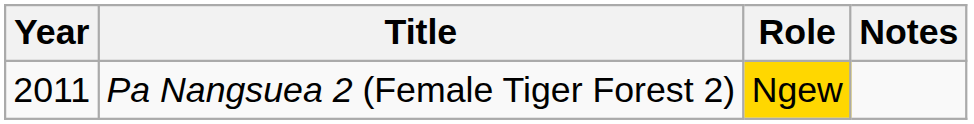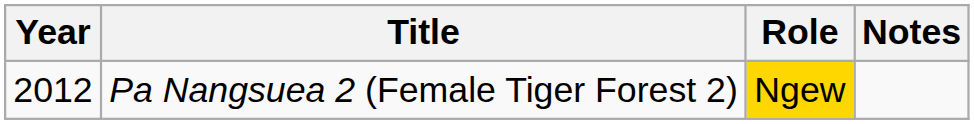Pa Nangsuea 2 (Female Tiger Forest 2) | Year: 2011 -> 2012
